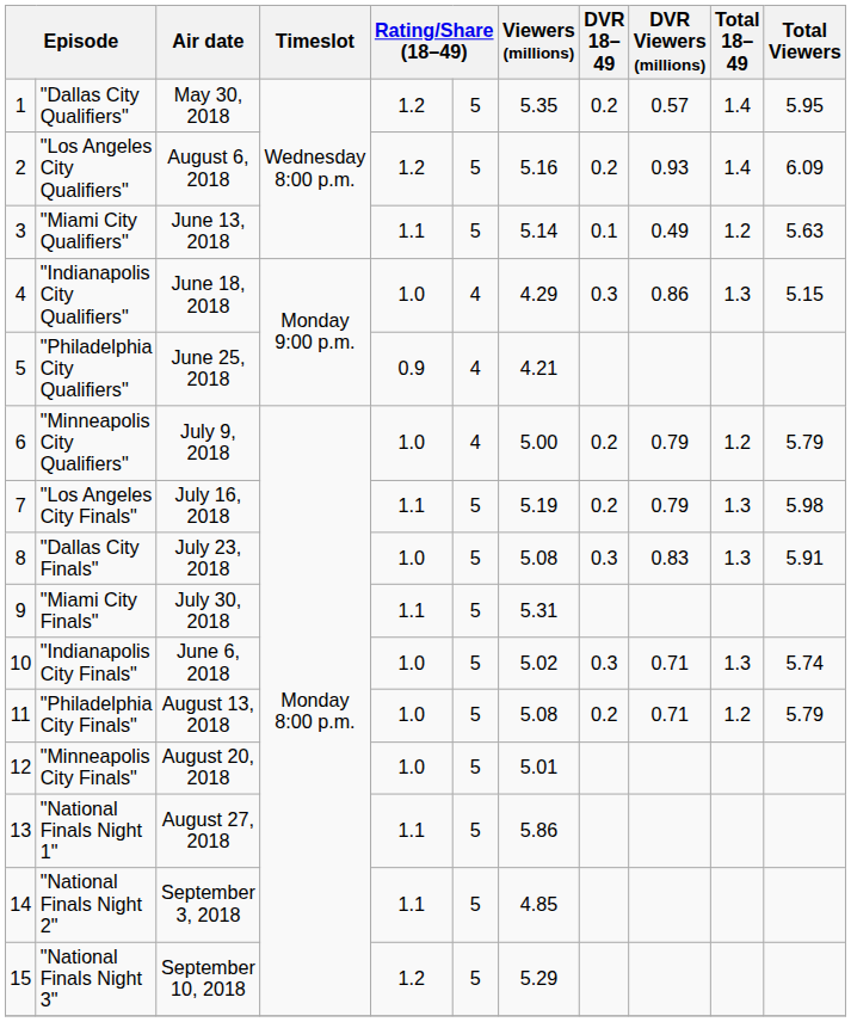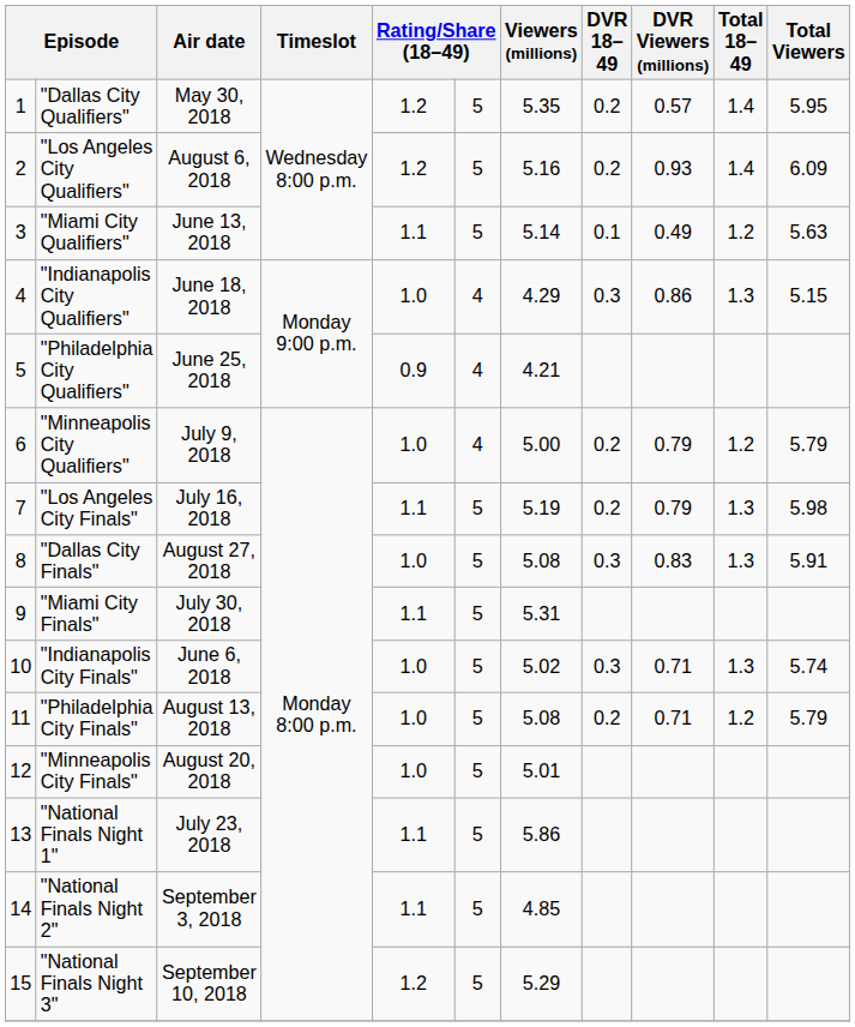"Dallas City Finals" | Air date: July 23, 2018 -> August 27, 2018
"National Finals Night 1" | Air date: August 27, 2018 -> July 23, 2018
